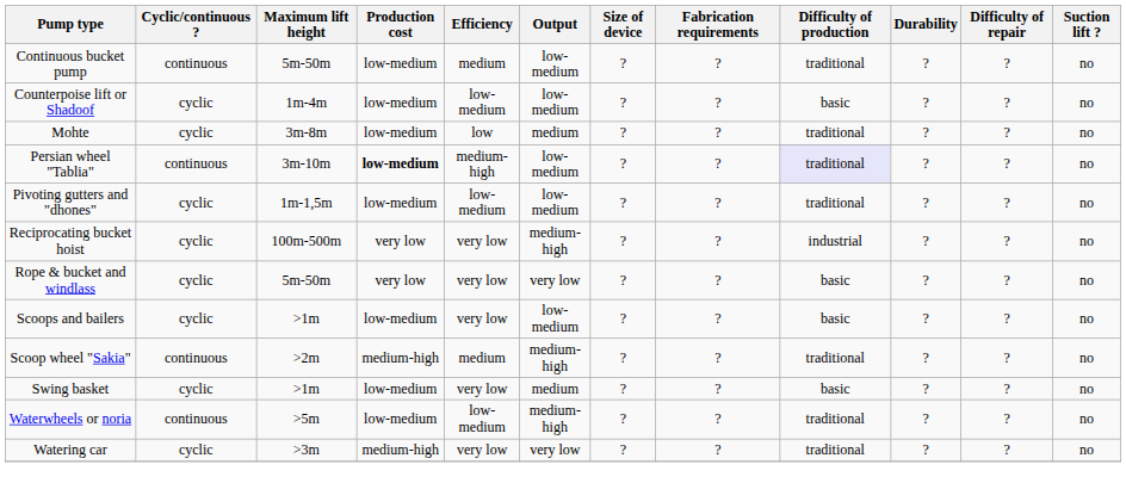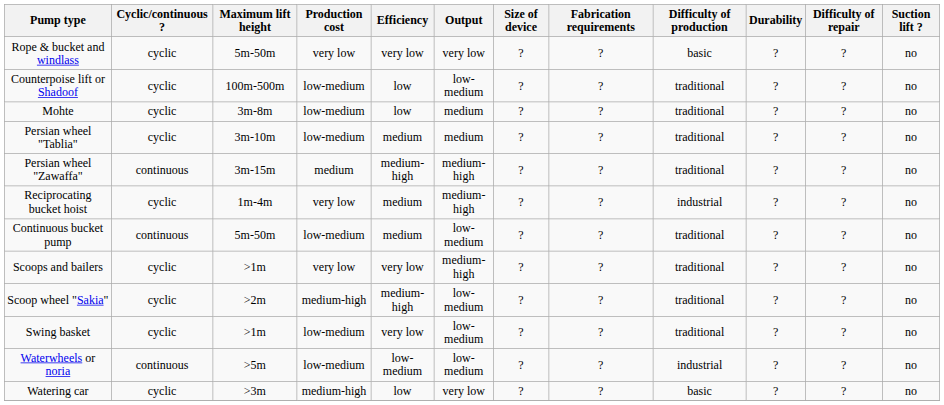rows swapped: Continuous bucket pump <-> Rope & bucket and windlass
Counterpoise lift or Shadoof | Maximum lift height: 1m-4m -> 100m-500m
Counterpoise lift or Shadoof | Efficiency: low-medium -> low
Counterpoise lift or Shadoof | Difficulty of production: basic -> traditional
Persian wheel "Tablia" | Cyclic/continuous ?: continuous -> cyclic
Persian wheel "Tablia" | Production cost: bold -> normal
Persian wheel "Tablia" | Efficiency: medium-high -> medium
Persian wheel "Tablia" | Output: low-medium -> medium
Persian wheel "Tablia" | Difficulty of production: lavender background -> no background
+ row: Persian wheel "Zawaffa" | continuous | 3m-15m | medium | medium-high | medium-high | ? | ? | traditional | ? | ? | no
- row: Pivoting gutters and "dhones" | cyclic | 1m-1,5m | low-medium | low-medium | low-medium | ? | ? | traditional | ? | ? | no
Reciprocating bucket hoist | Maximum lift height: 100m-500m -> 1m-4m
Reciprocating bucket hoist | Efficiency: very low -> medium
Scoops and bailers | Production cost: low-medium -> very low
Scoops and bailers | Output: low-medium -> medium-high
Scoops and bailers | Difficulty of production: basic -> traditional
Scoop wheel "Sakia" | Cyclic/continuous ?: continuous -> cyclic
Scoop wheel "Sakia" | Efficiency: medium -> medium-high
Scoop wheel "Sakia" | Output: medium-high -> low-medium
Swing basket | Output: medium -> low-medium
Swing basket | Difficulty of production: basic -> traditional
Waterwheels or noria | Output: medium-high -> low-medium
Waterwheels or noria | Difficulty of production: traditional -> industrial
Watering car | Efficiency: very low -> low
Watering car | Difficulty of production: traditional -> basic
